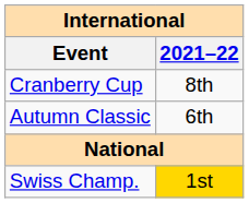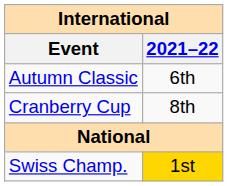rows swapped: Autumn Classic <-> Cranberry Cup
